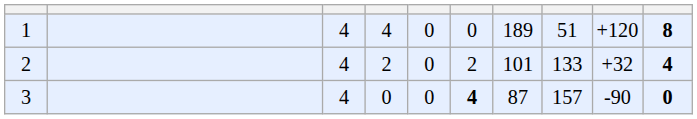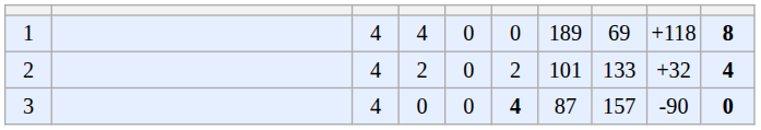1 | column 8: 51 -> 69
1 | column 9: +120 -> +118
